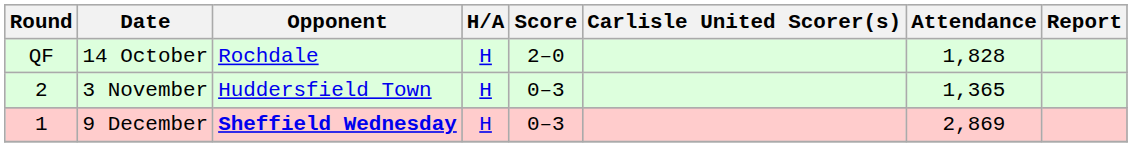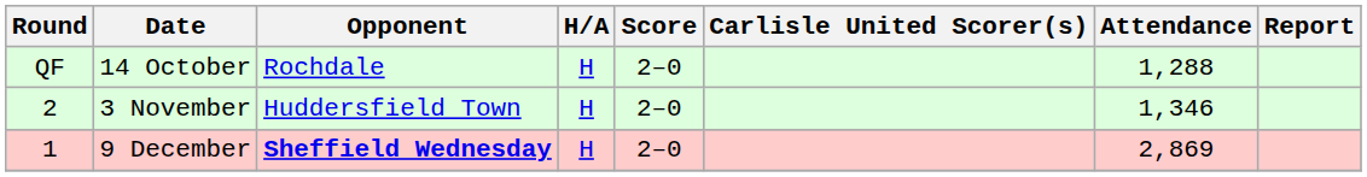14 October | Attendance: 1,828 -> 1,288
3 November | Score: 0–3 -> 2–0
3 November | Attendance: 1,365 -> 1,346
9 December | Score: 0–3 -> 2–0
